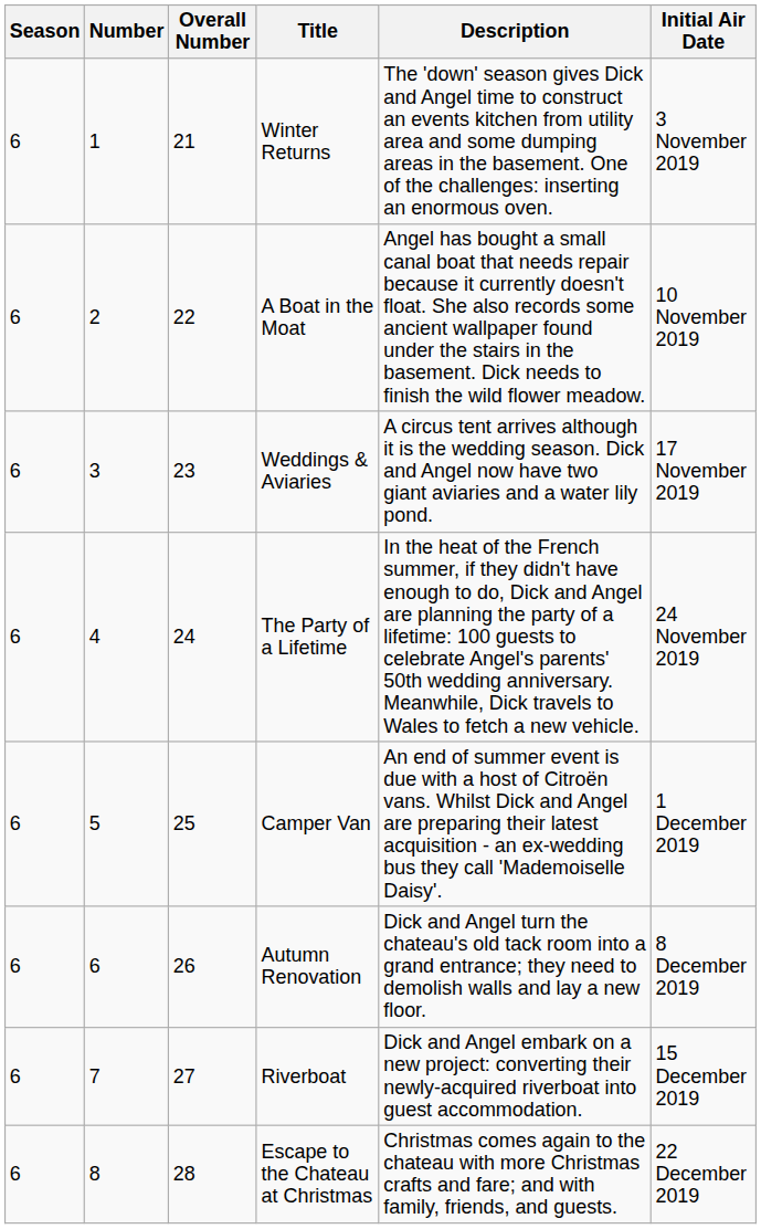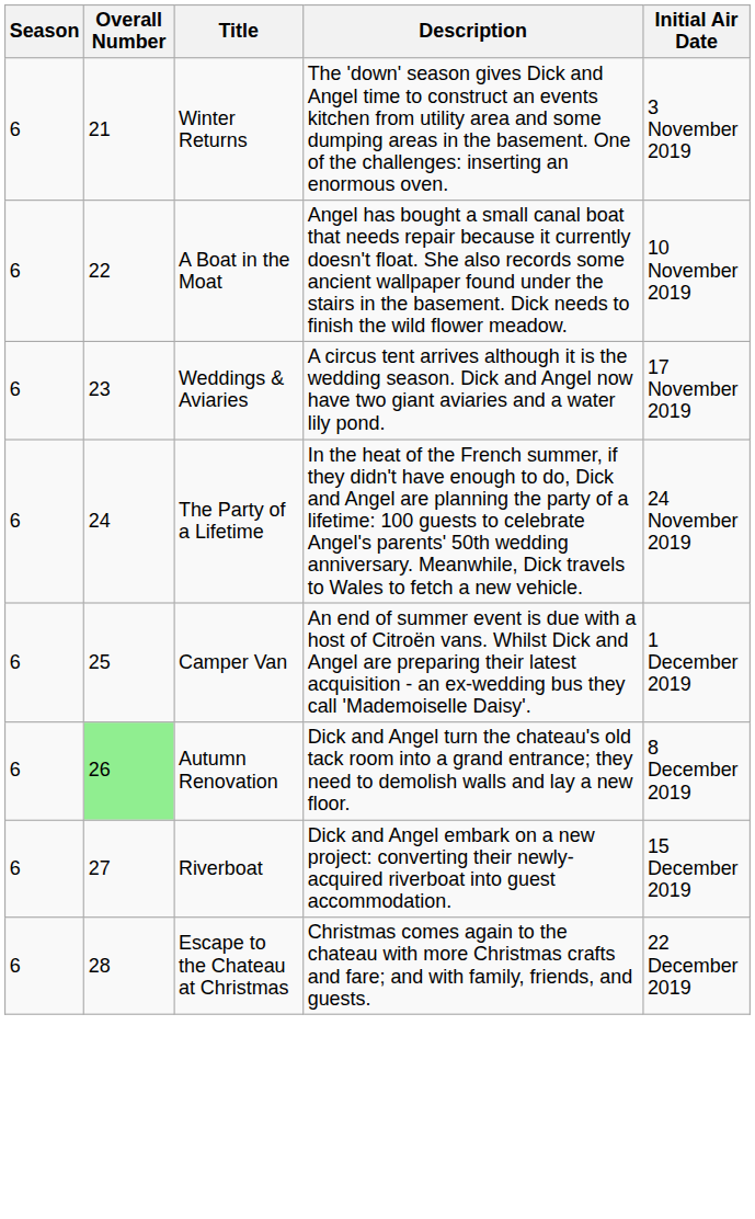- column: Number | 1 | 2 | 3 | 4 | 5 | 6 | 7 | 8
Autumn Renovation | Overall Number: no background -> lightgreen background
